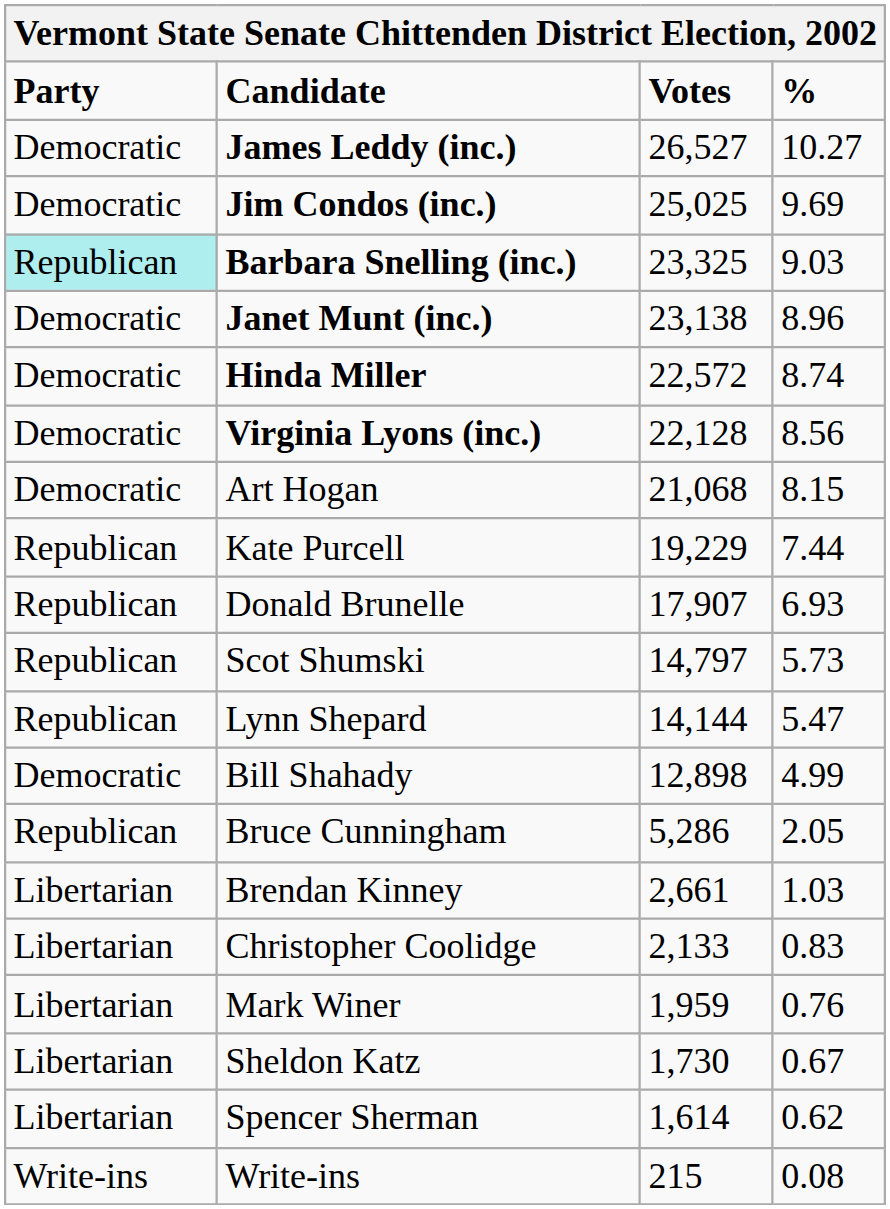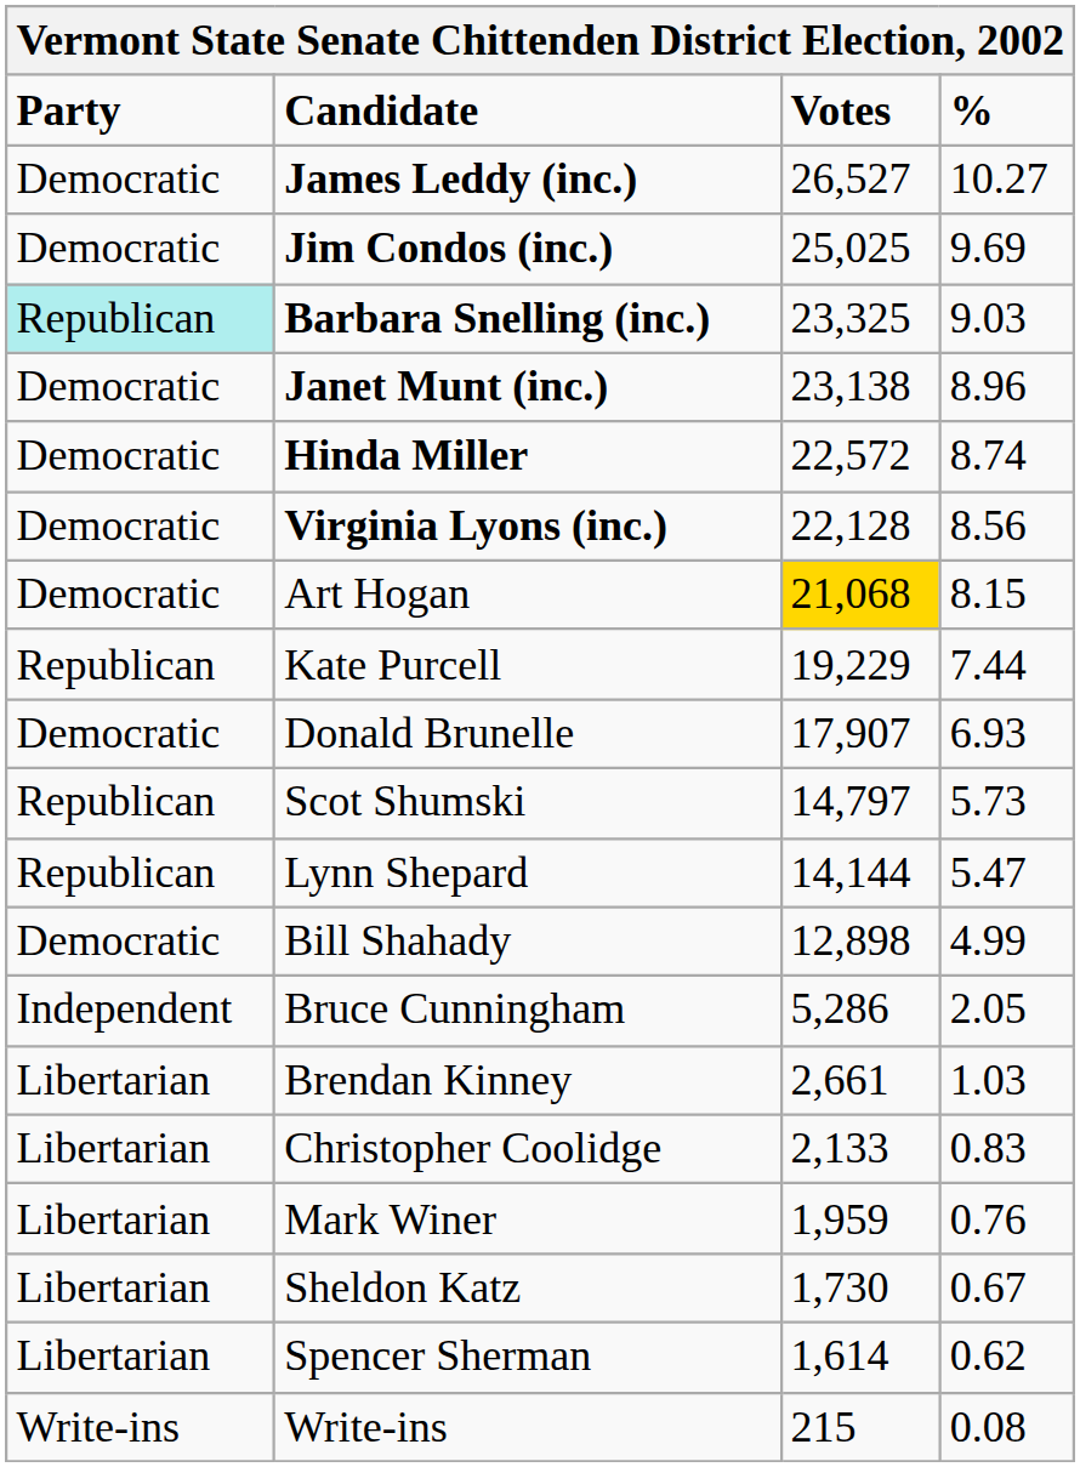Art Hogan | Votes: no background -> gold background
Donald Brunelle | Party: Republican -> Democratic
Bruce Cunningham | Party: Republican -> Independent
